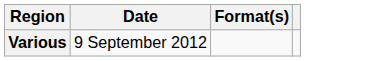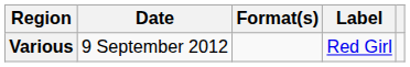+ column: Label | Red Girl
